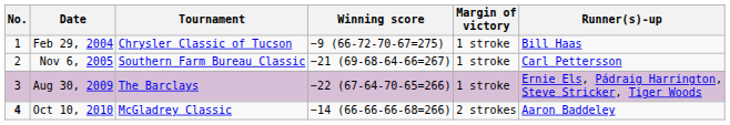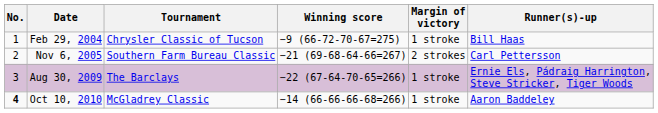Nov 6, 2005 | Margin of victory: 1 stroke -> 2 strokes
Oct 10, 2010 | Margin of victory: 2 strokes -> 1 stroke
